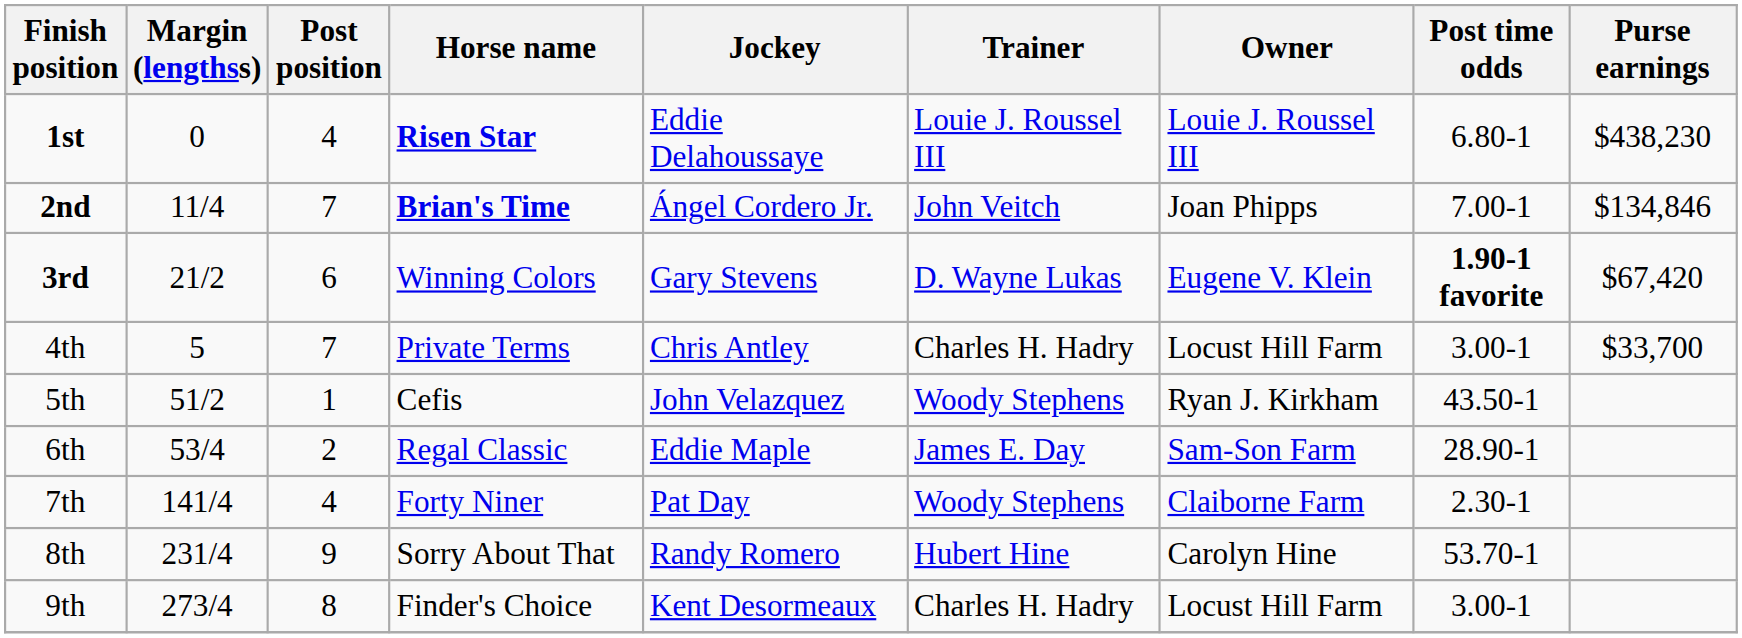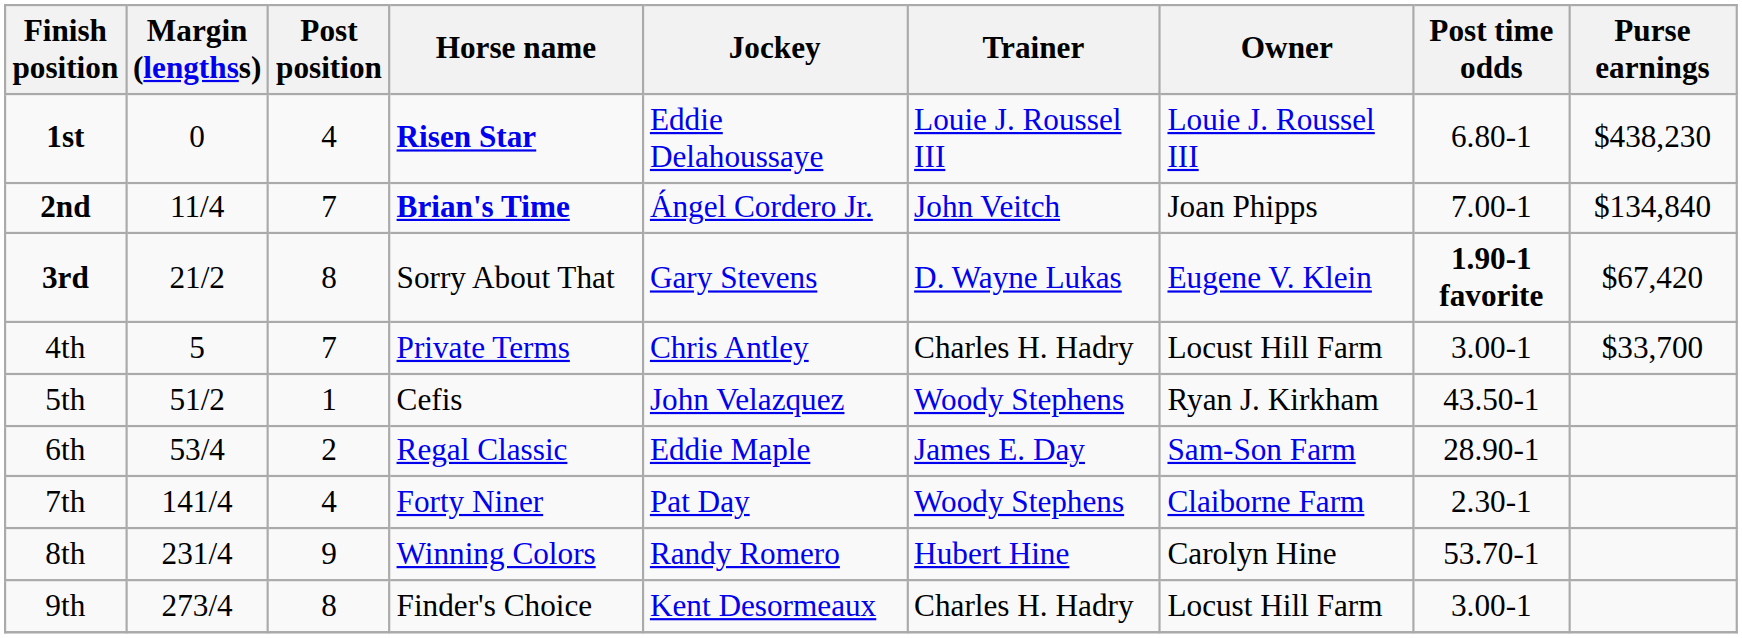2nd | Purse earnings: $134,846 -> $134,840
3rd | Post position: 6 -> 8
3rd | Horse name: Winning Colors -> Sorry About That
8th | Horse name: Sorry About That -> Winning Colors
